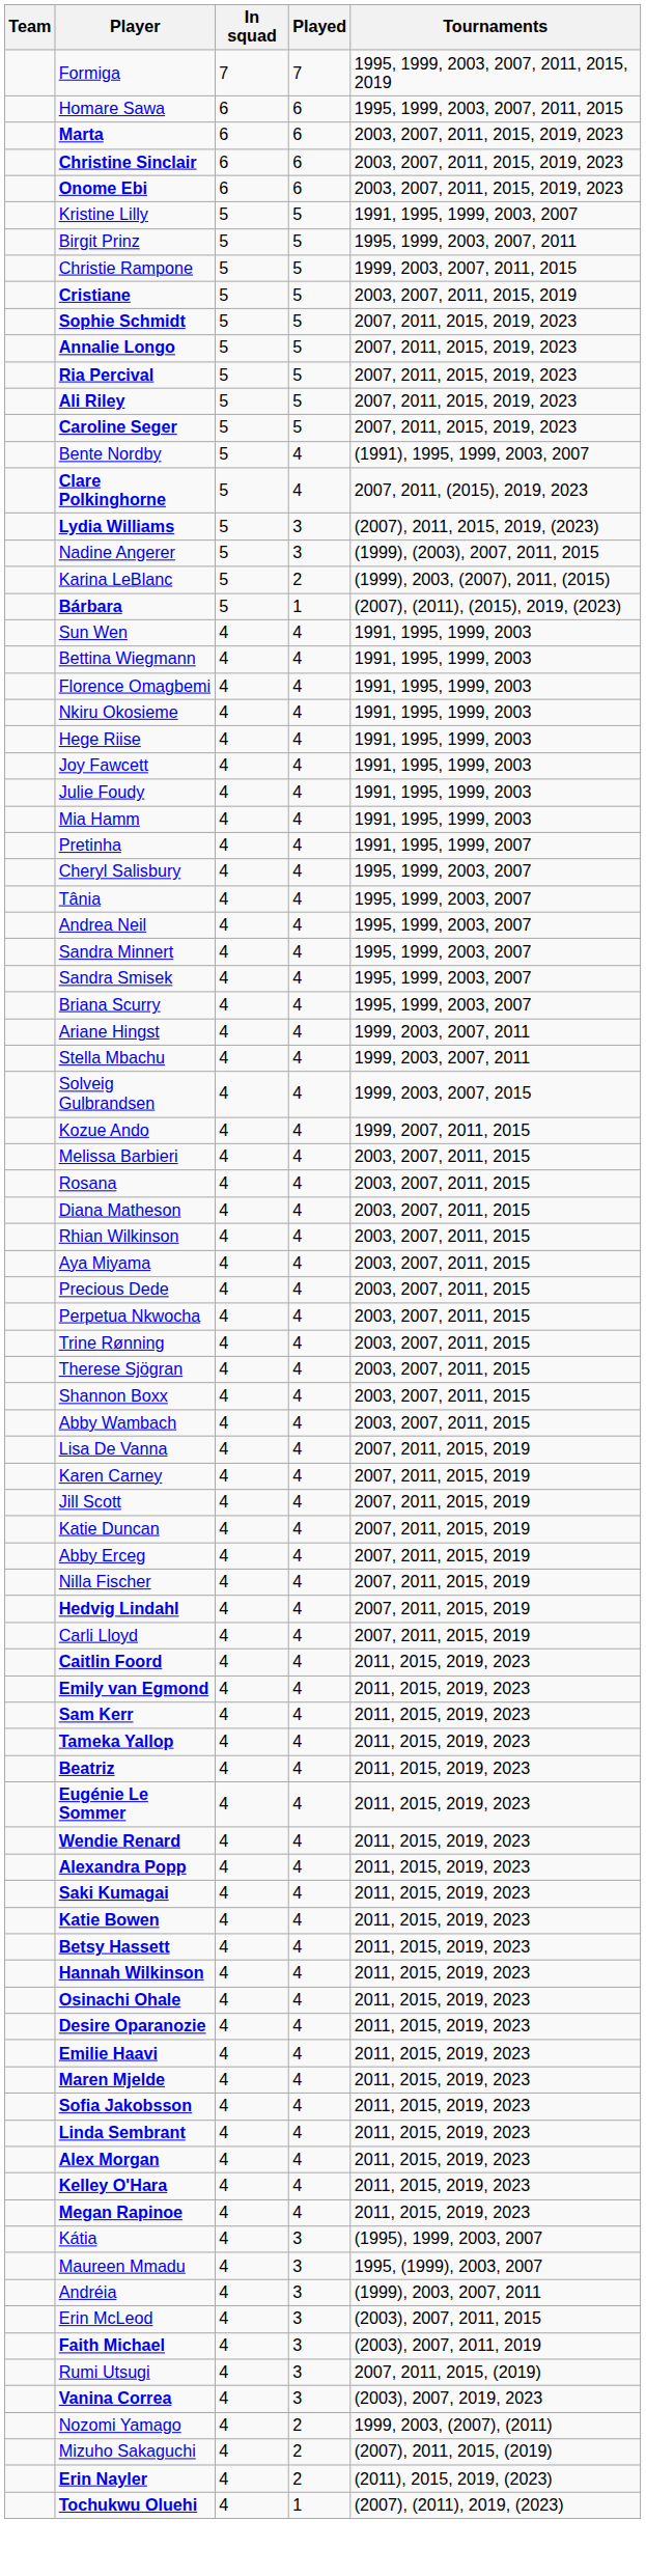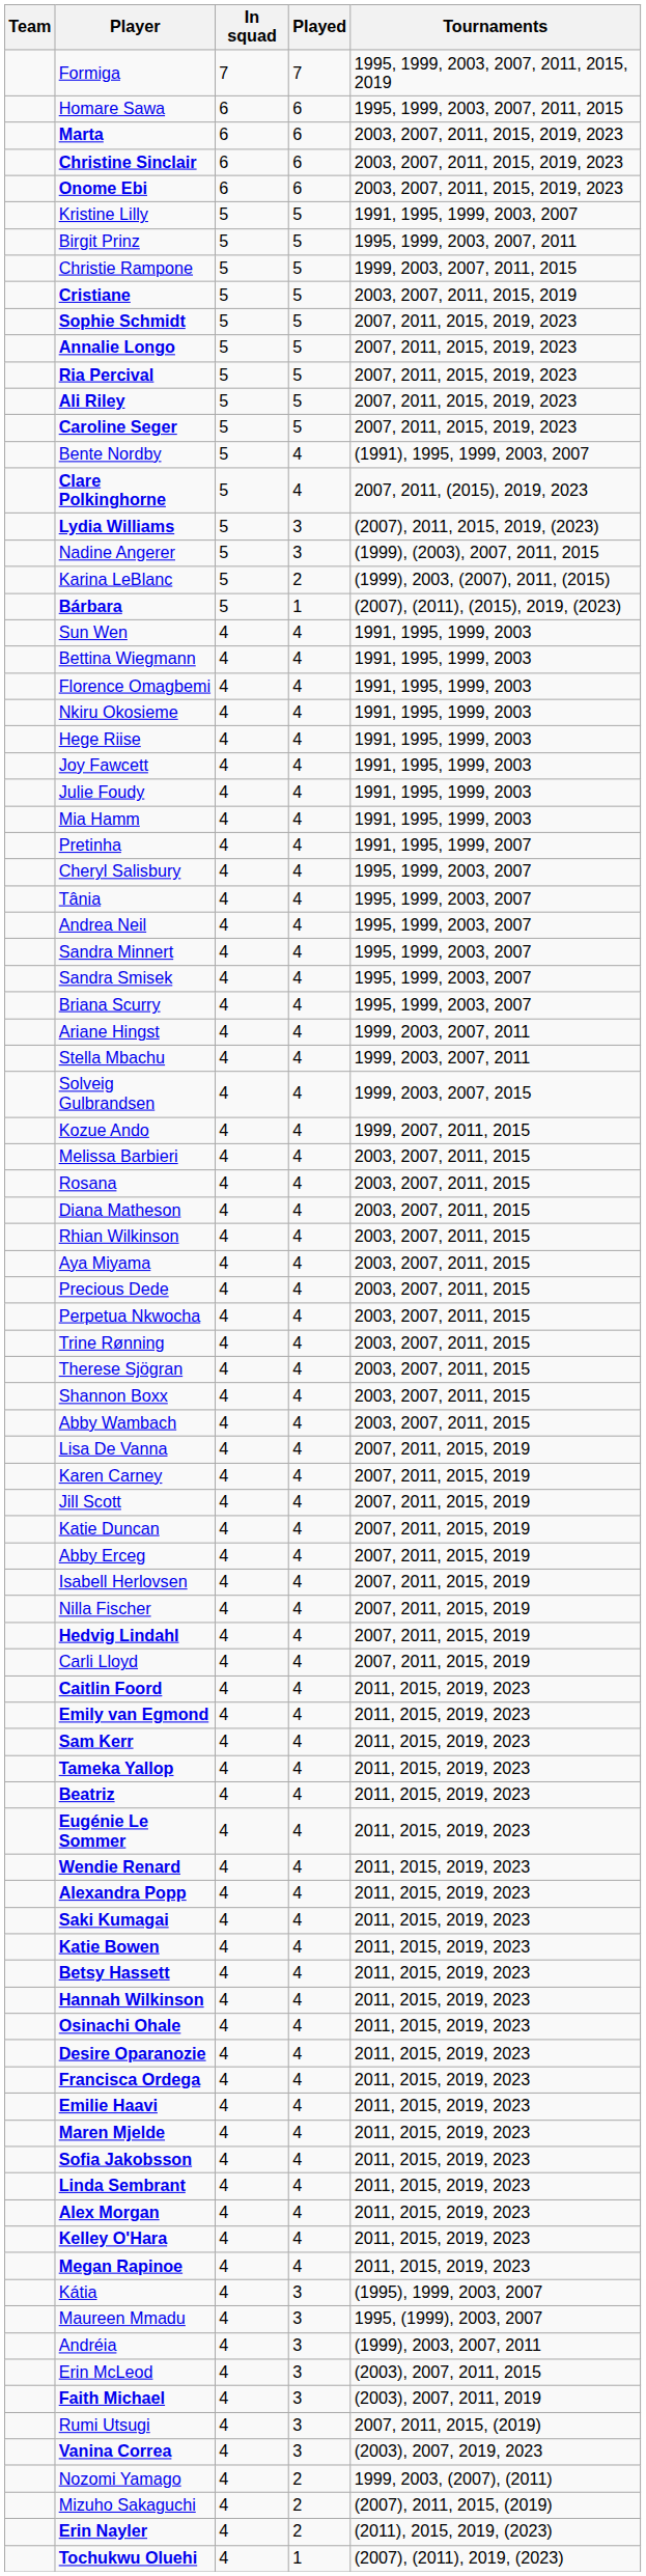+ row: Isabell Herlovsen | 4 | 4 | 2007, 2011, 2015, 2019
+ row: Francisca Ordega | 4 | 4 | 2011, 2015, 2019, 2023
